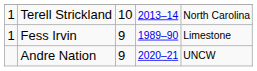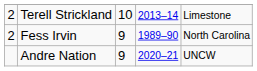Terell Strickland | column 1: 1 -> 2
Terell Strickland | column 5: North Carolina -> Limestone
Fess Irvin | column 1: 1 -> 2
Fess Irvin | column 5: Limestone -> North Carolina
